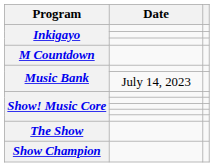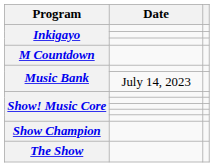rows swapped: Show Champion <-> The Show
